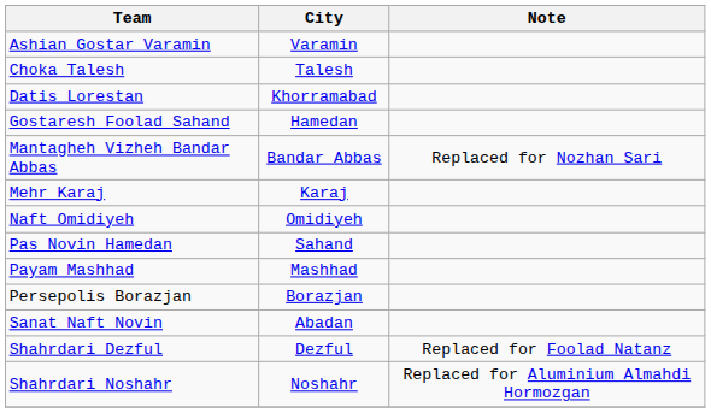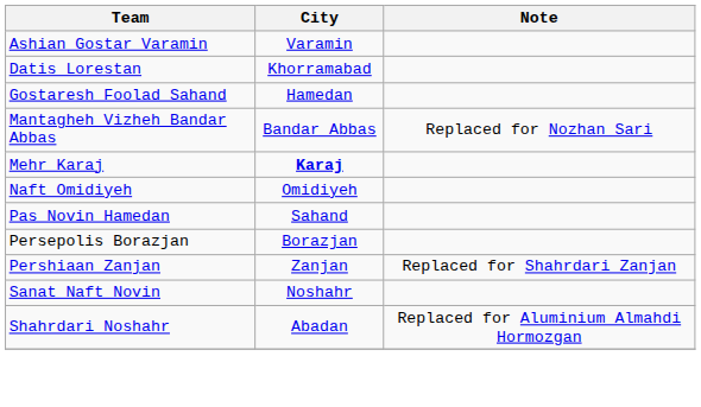- row: Choka Talesh | Talesh
Mehr Karaj | City: normal -> bold
- row: Payam Mashhad | Mashhad
+ row: Pershiaan Zanjan | Zanjan | Replaced for Shahrdari Zanjan
Sanat Naft Novin | City: Abadan -> Noshahr
- row: Shahrdari Dezful | Dezful | Replaced for Foolad Natanz
Shahrdari Noshahr | City: Noshahr -> Abadan
